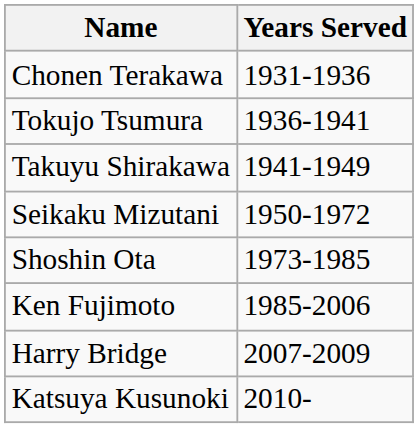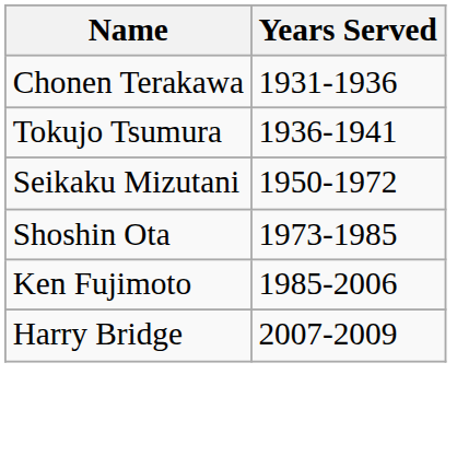- row: Takuyu Shirakawa | 1941-1949
- row: Katsuya Kusunoki | 2010-
